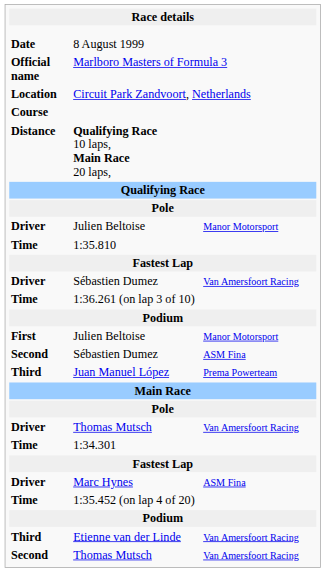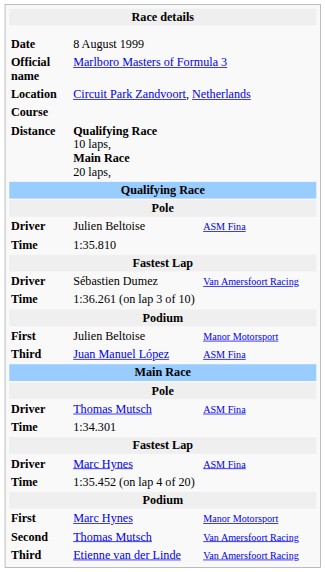Driver / Julien Beltoise | column 3: Manor Motorsport -> ASM Fina
- row: Second | Sébastien Dumez | ASM Fina
Juan Manuel López | column 3: Prema Powerteam -> ASM Fina
Driver / Thomas Mutsch | column 3: Van Amersfoort Racing -> ASM Fina
+ row: First | Marc Hynes | Manor Motorsport
rows swapped: Second / Thomas Mutsch <-> Etienne van der Linde
